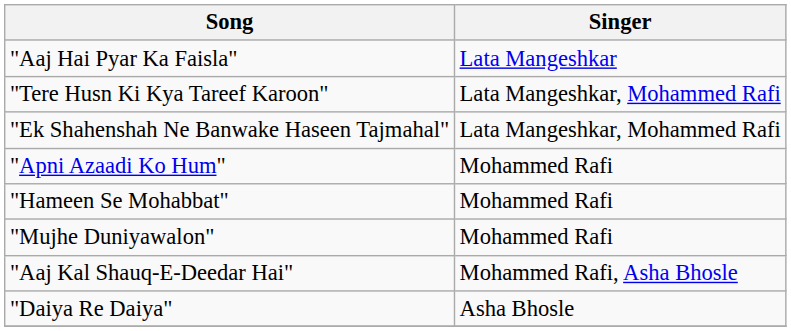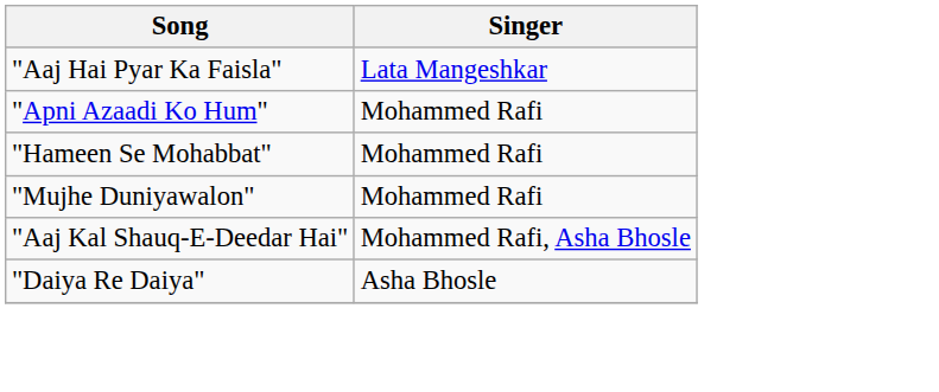- row: "Tere Husn Ki Kya Tareef Karoon" | Lata Mangeshkar, Mohammed Rafi
- row: "Ek Shahenshah Ne Banwake Haseen Tajmahal" | Lata Mangeshkar, Mohammed Rafi
